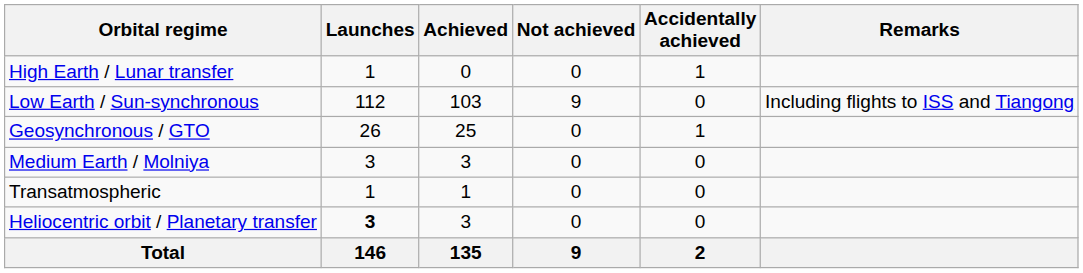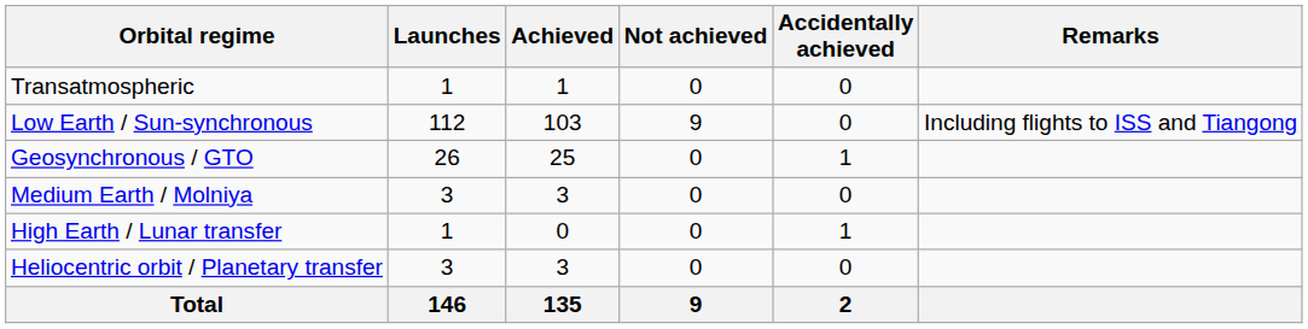rows swapped: Transatmospheric <-> High Earth / Lunar transfer
Heliocentric orbit / Planetary transfer | Launches: bold -> normal
